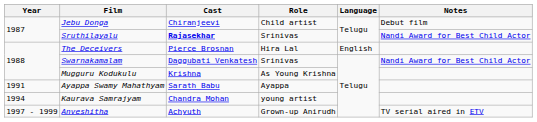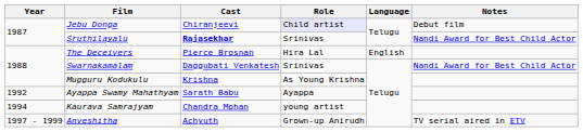Jebu Donga | Role: no background -> lavender background
Ayappa Swamy Mahathyam | Year: 1991 -> 1992
